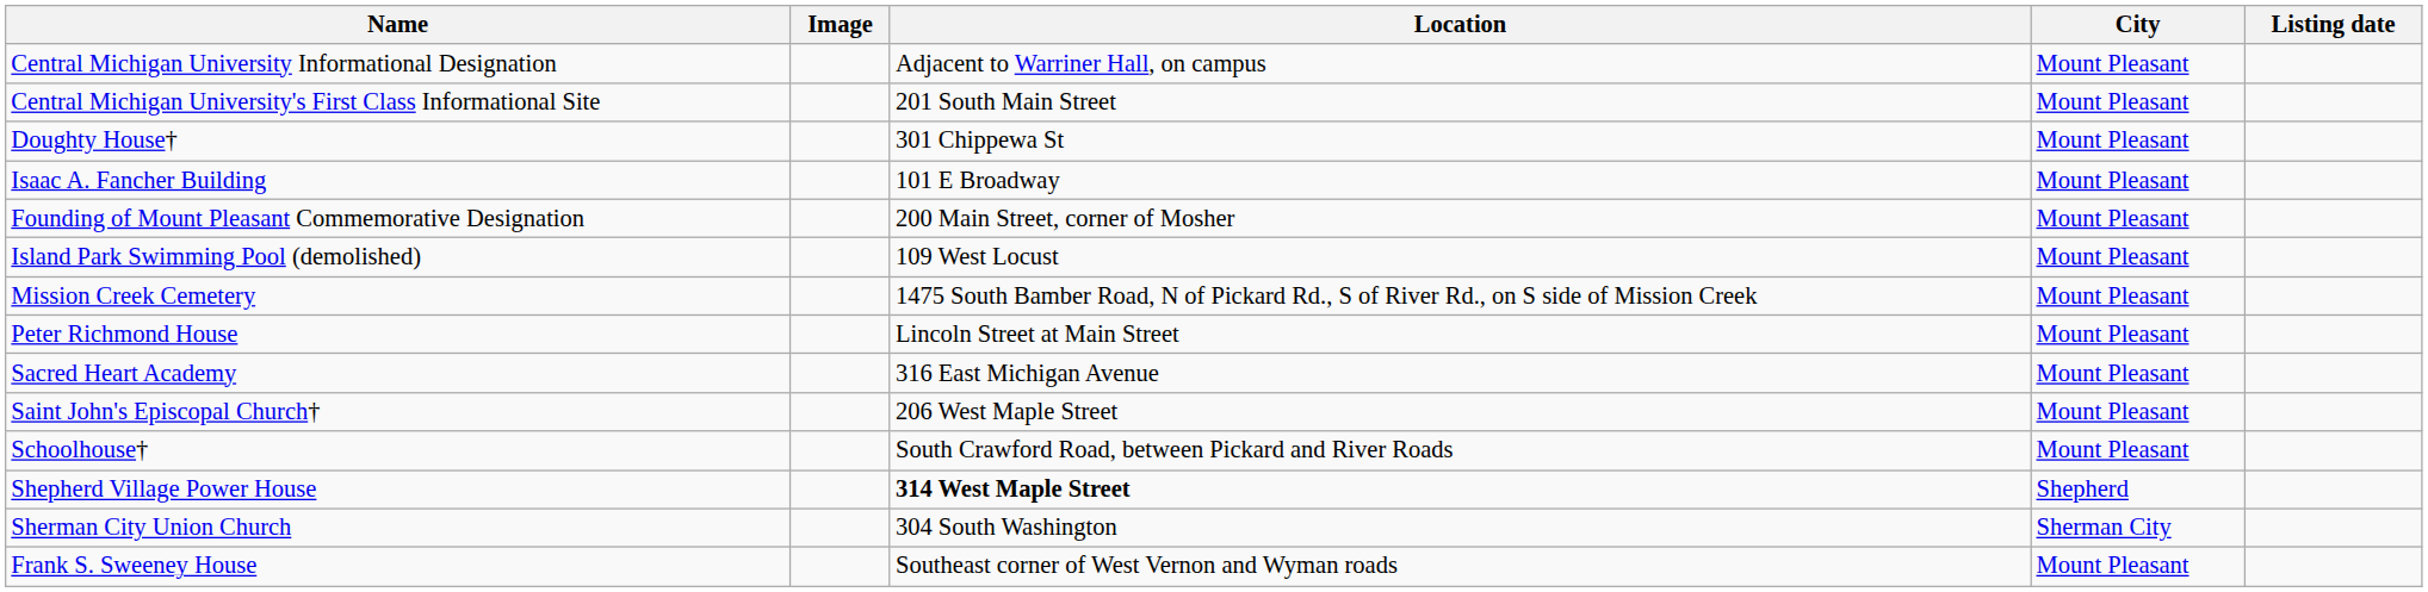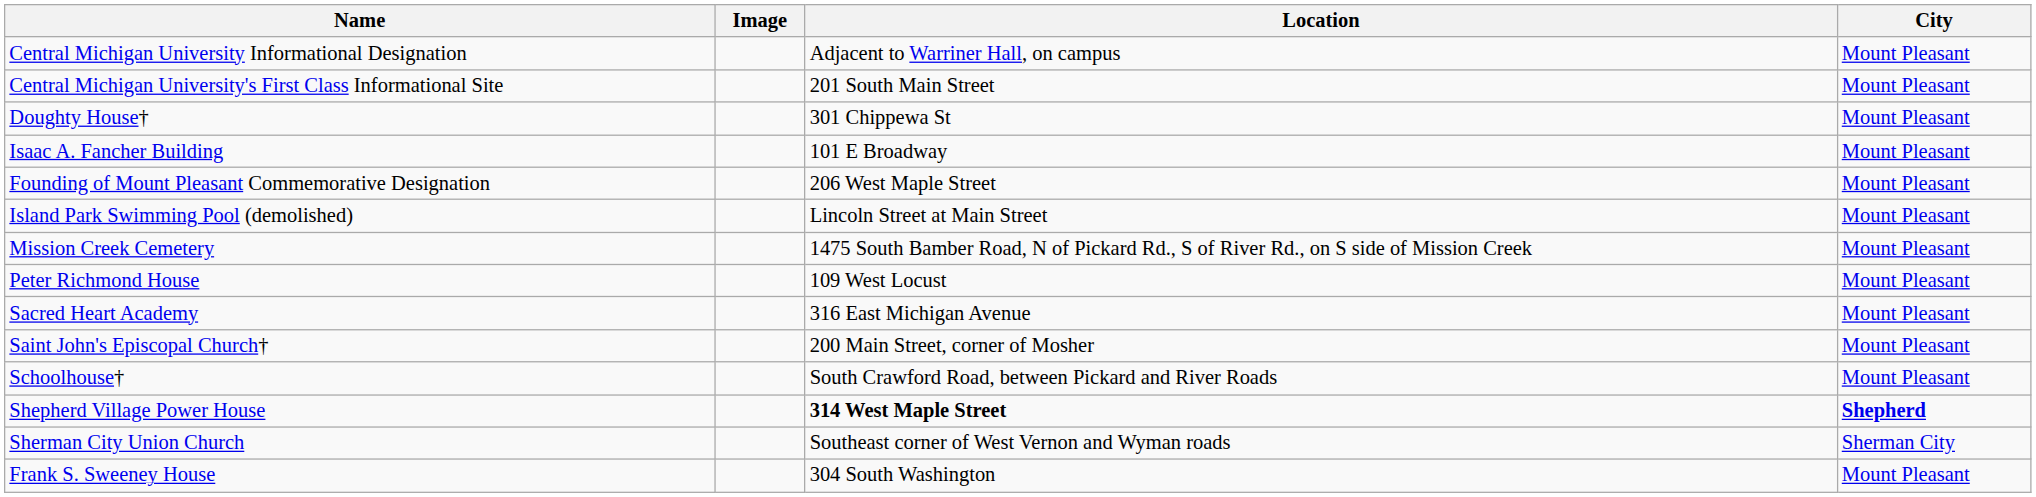- column: Listing date
Founding of Mount Pleasant Commemorative Designation | Location: 200 Main Street, corner of Mosher -> 206 West Maple Street
Island Park Swimming Pool (demolished) | Location: 109 West Locust -> Lincoln Street at Main Street
Peter Richmond House | Location: Lincoln Street at Main Street -> 109 West Locust
Saint John's Episcopal Church† | Location: 206 West Maple Street -> 200 Main Street, corner of Mosher
Shepherd Village Power House | City: normal -> bold
Sherman City Union Church | Location: 304 South Washington -> Southeast corner of West Vernon and Wyman roads
Frank S. Sweeney House | Location: Southeast corner of West Vernon and Wyman roads -> 304 South Washington
